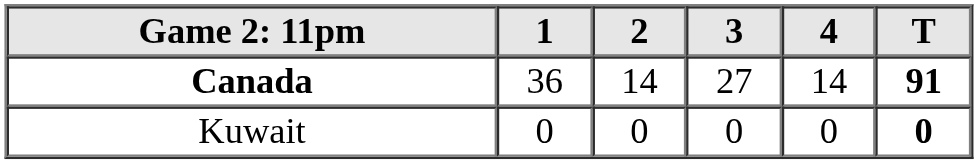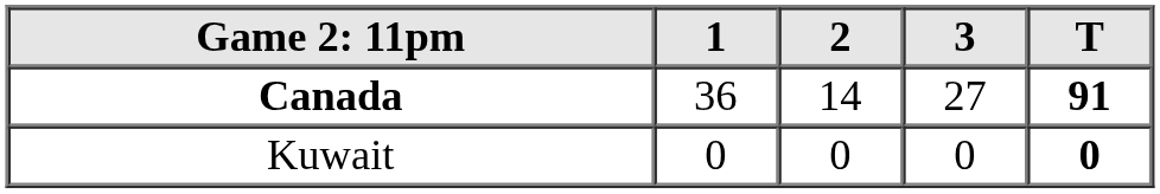- column: 4 | 14 | 0
